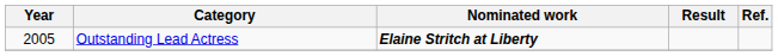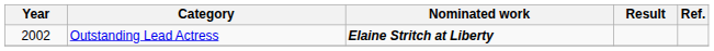Outstanding Lead Actress | Year: 2005 -> 2002
